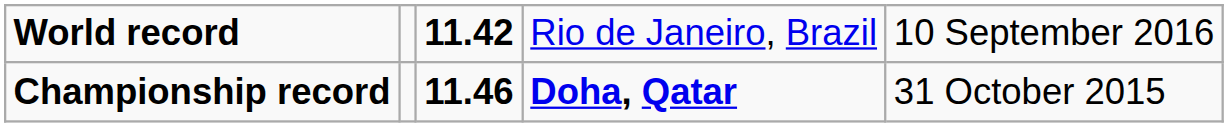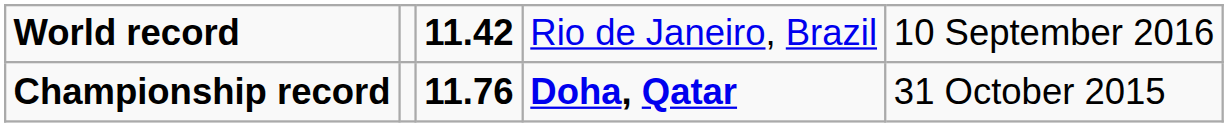Championship record | column 3: 11.46 -> 11.76
